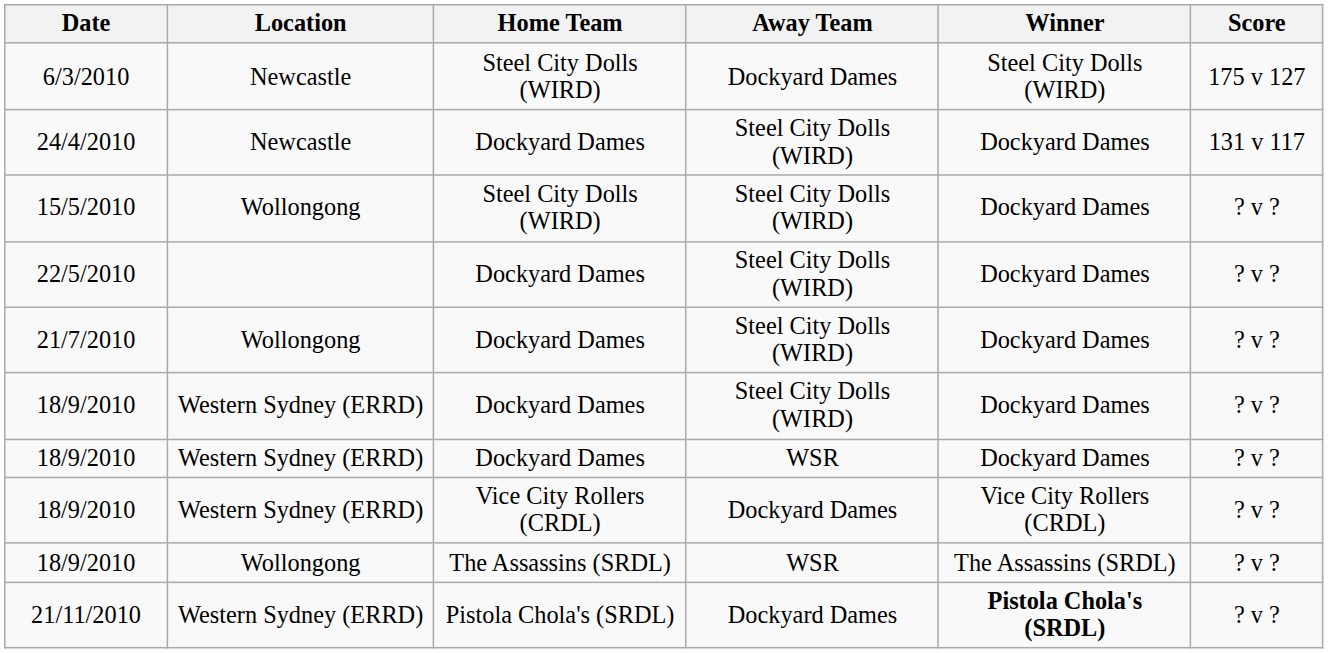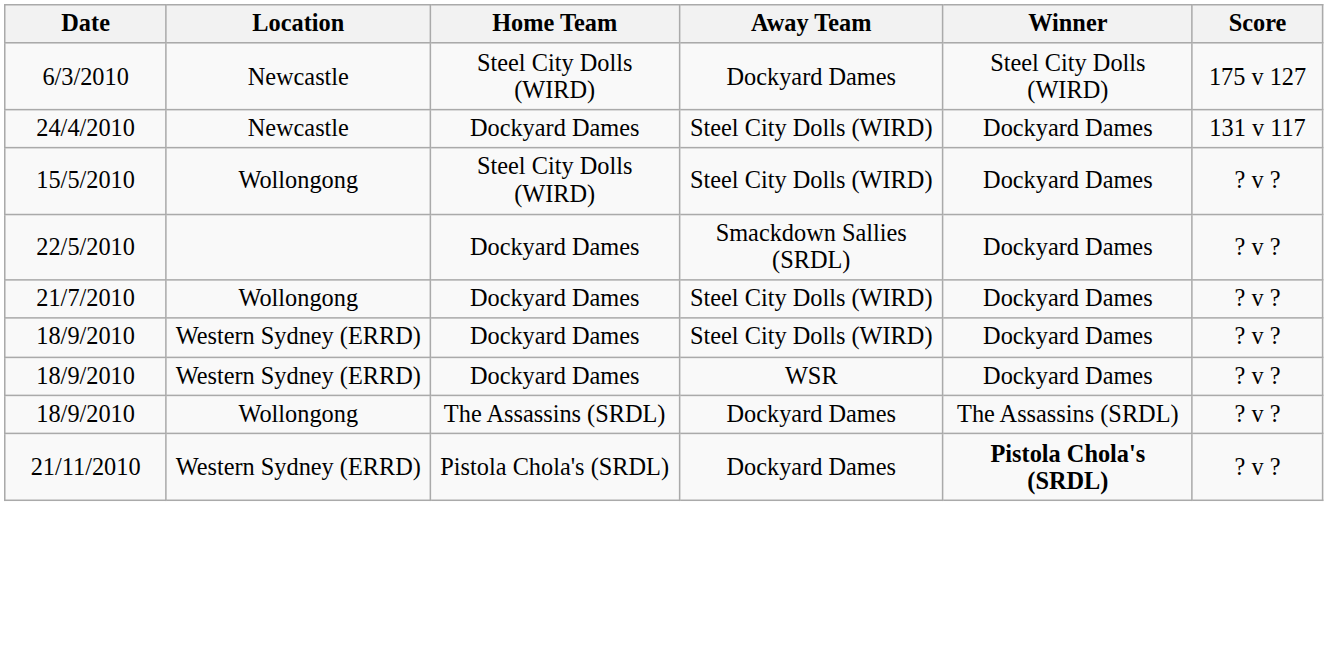22/5/2010 | Away Team: Steel City Dolls (WIRD) -> Smackdown Sallies (SRDL)
- row: 18/9/2010 | Western Sydney (ERRD) | Vice City Rollers (CRDL) | Dockyard Dames | Vice City Rollers (CRDL) | ? v ?
18/9/2010 / The Assassins (SRDL) | Away Team: WSR -> Dockyard Dames
